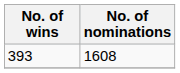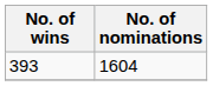393 | No. of nominations: 1608 -> 1604
